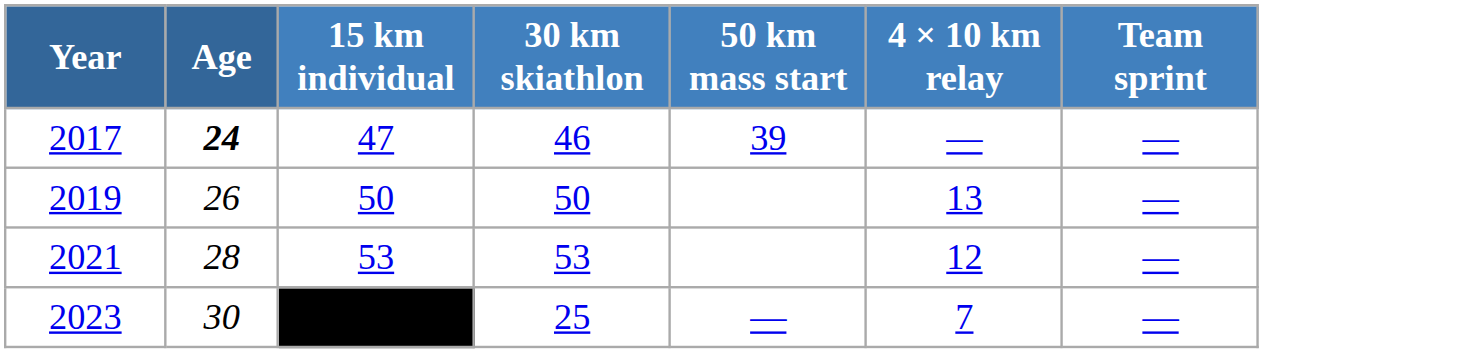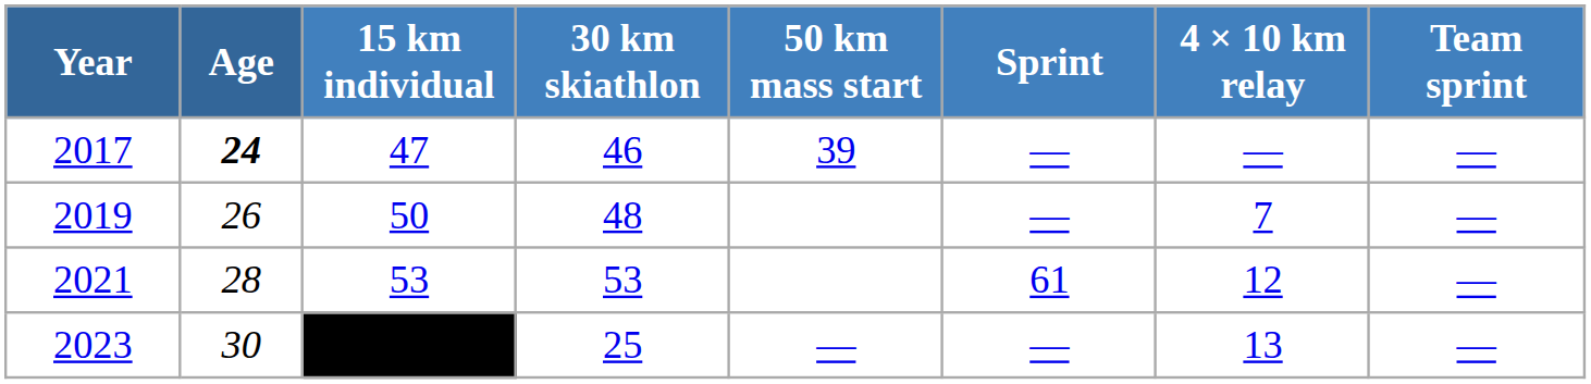+ column: Sprint | — | — | 61 | —
2019 | 30 km skiathlon: 50 -> 48
2019 | 4 × 10 km relay: 13 -> 7
2023 | 4 × 10 km relay: 7 -> 13
